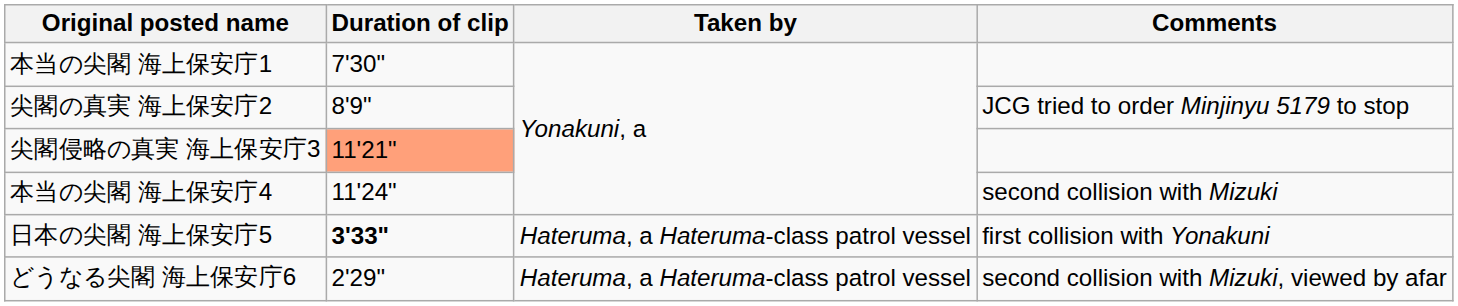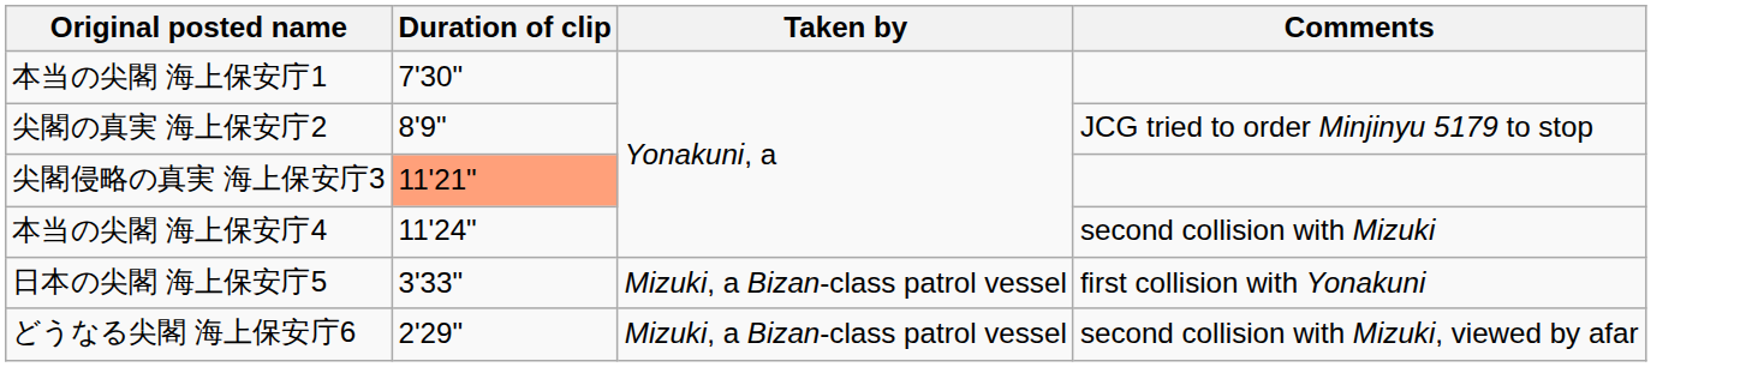日本の尖閣 海上保安庁5 | Duration of clip: bold -> normal
日本の尖閣 海上保安庁5 | Taken by: Hateruma, a Hateruma-class patrol vessel -> Mizuki, a Bizan-class patrol vessel
どうなる尖閣 海上保安庁6 | Taken by: Hateruma, a Hateruma-class patrol vessel -> Mizuki, a Bizan-class patrol vessel
